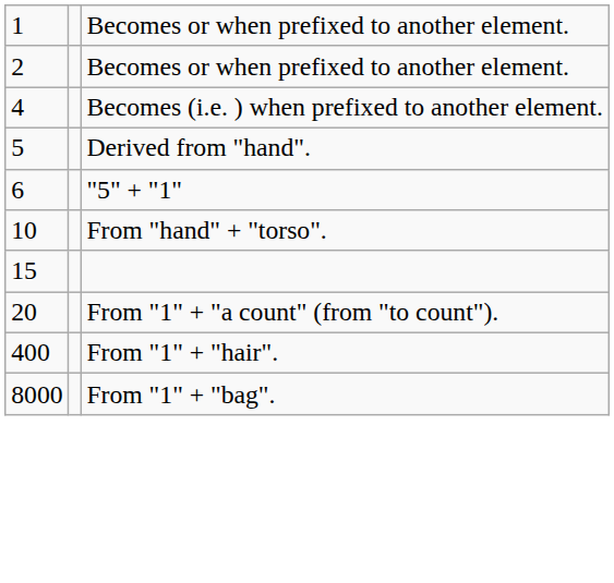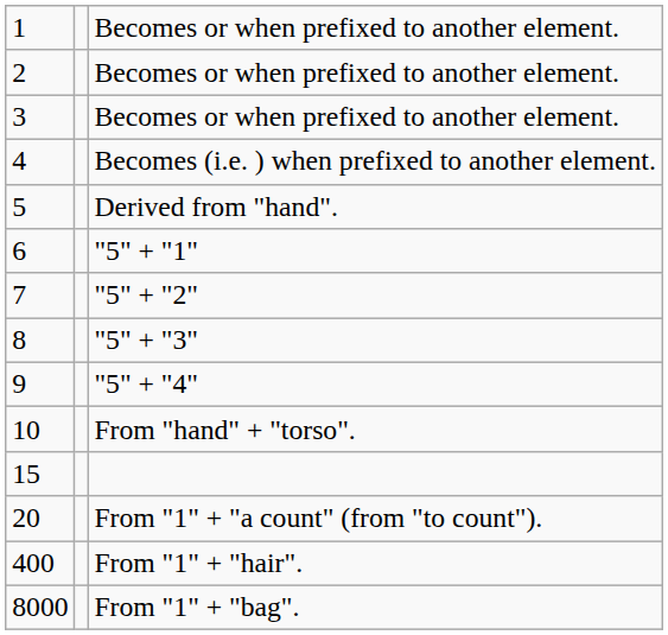+ row: 3 | Becomes or when prefixed to another element.
+ row: 7 | "5" + "2"
+ row: 8 | "5" + "3"
+ row: 9 | "5" + "4"
